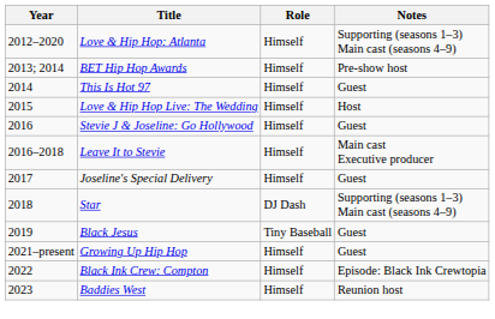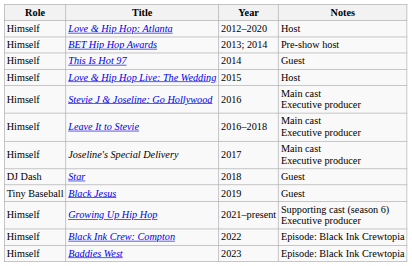columns swapped: Year <-> Role
Love & Hip Hop: Atlanta | Notes: Supporting (seasons 1–3) Main cast (seasons 4–9) -> Host
Stevie J & Joseline: Go Hollywood | Notes: Guest -> Main cast Executive producer
Joseline's Special Delivery | Notes: Guest -> Main cast Executive producer
Star | Notes: Supporting (seasons 1–3) Main cast (seasons 4–9) -> Guest
Growing Up Hip Hop | Notes: Guest -> Supporting cast (season 6) Executive producer
Baddies West | Notes: Reunion host -> Episode: Black Ink Crewtopia
